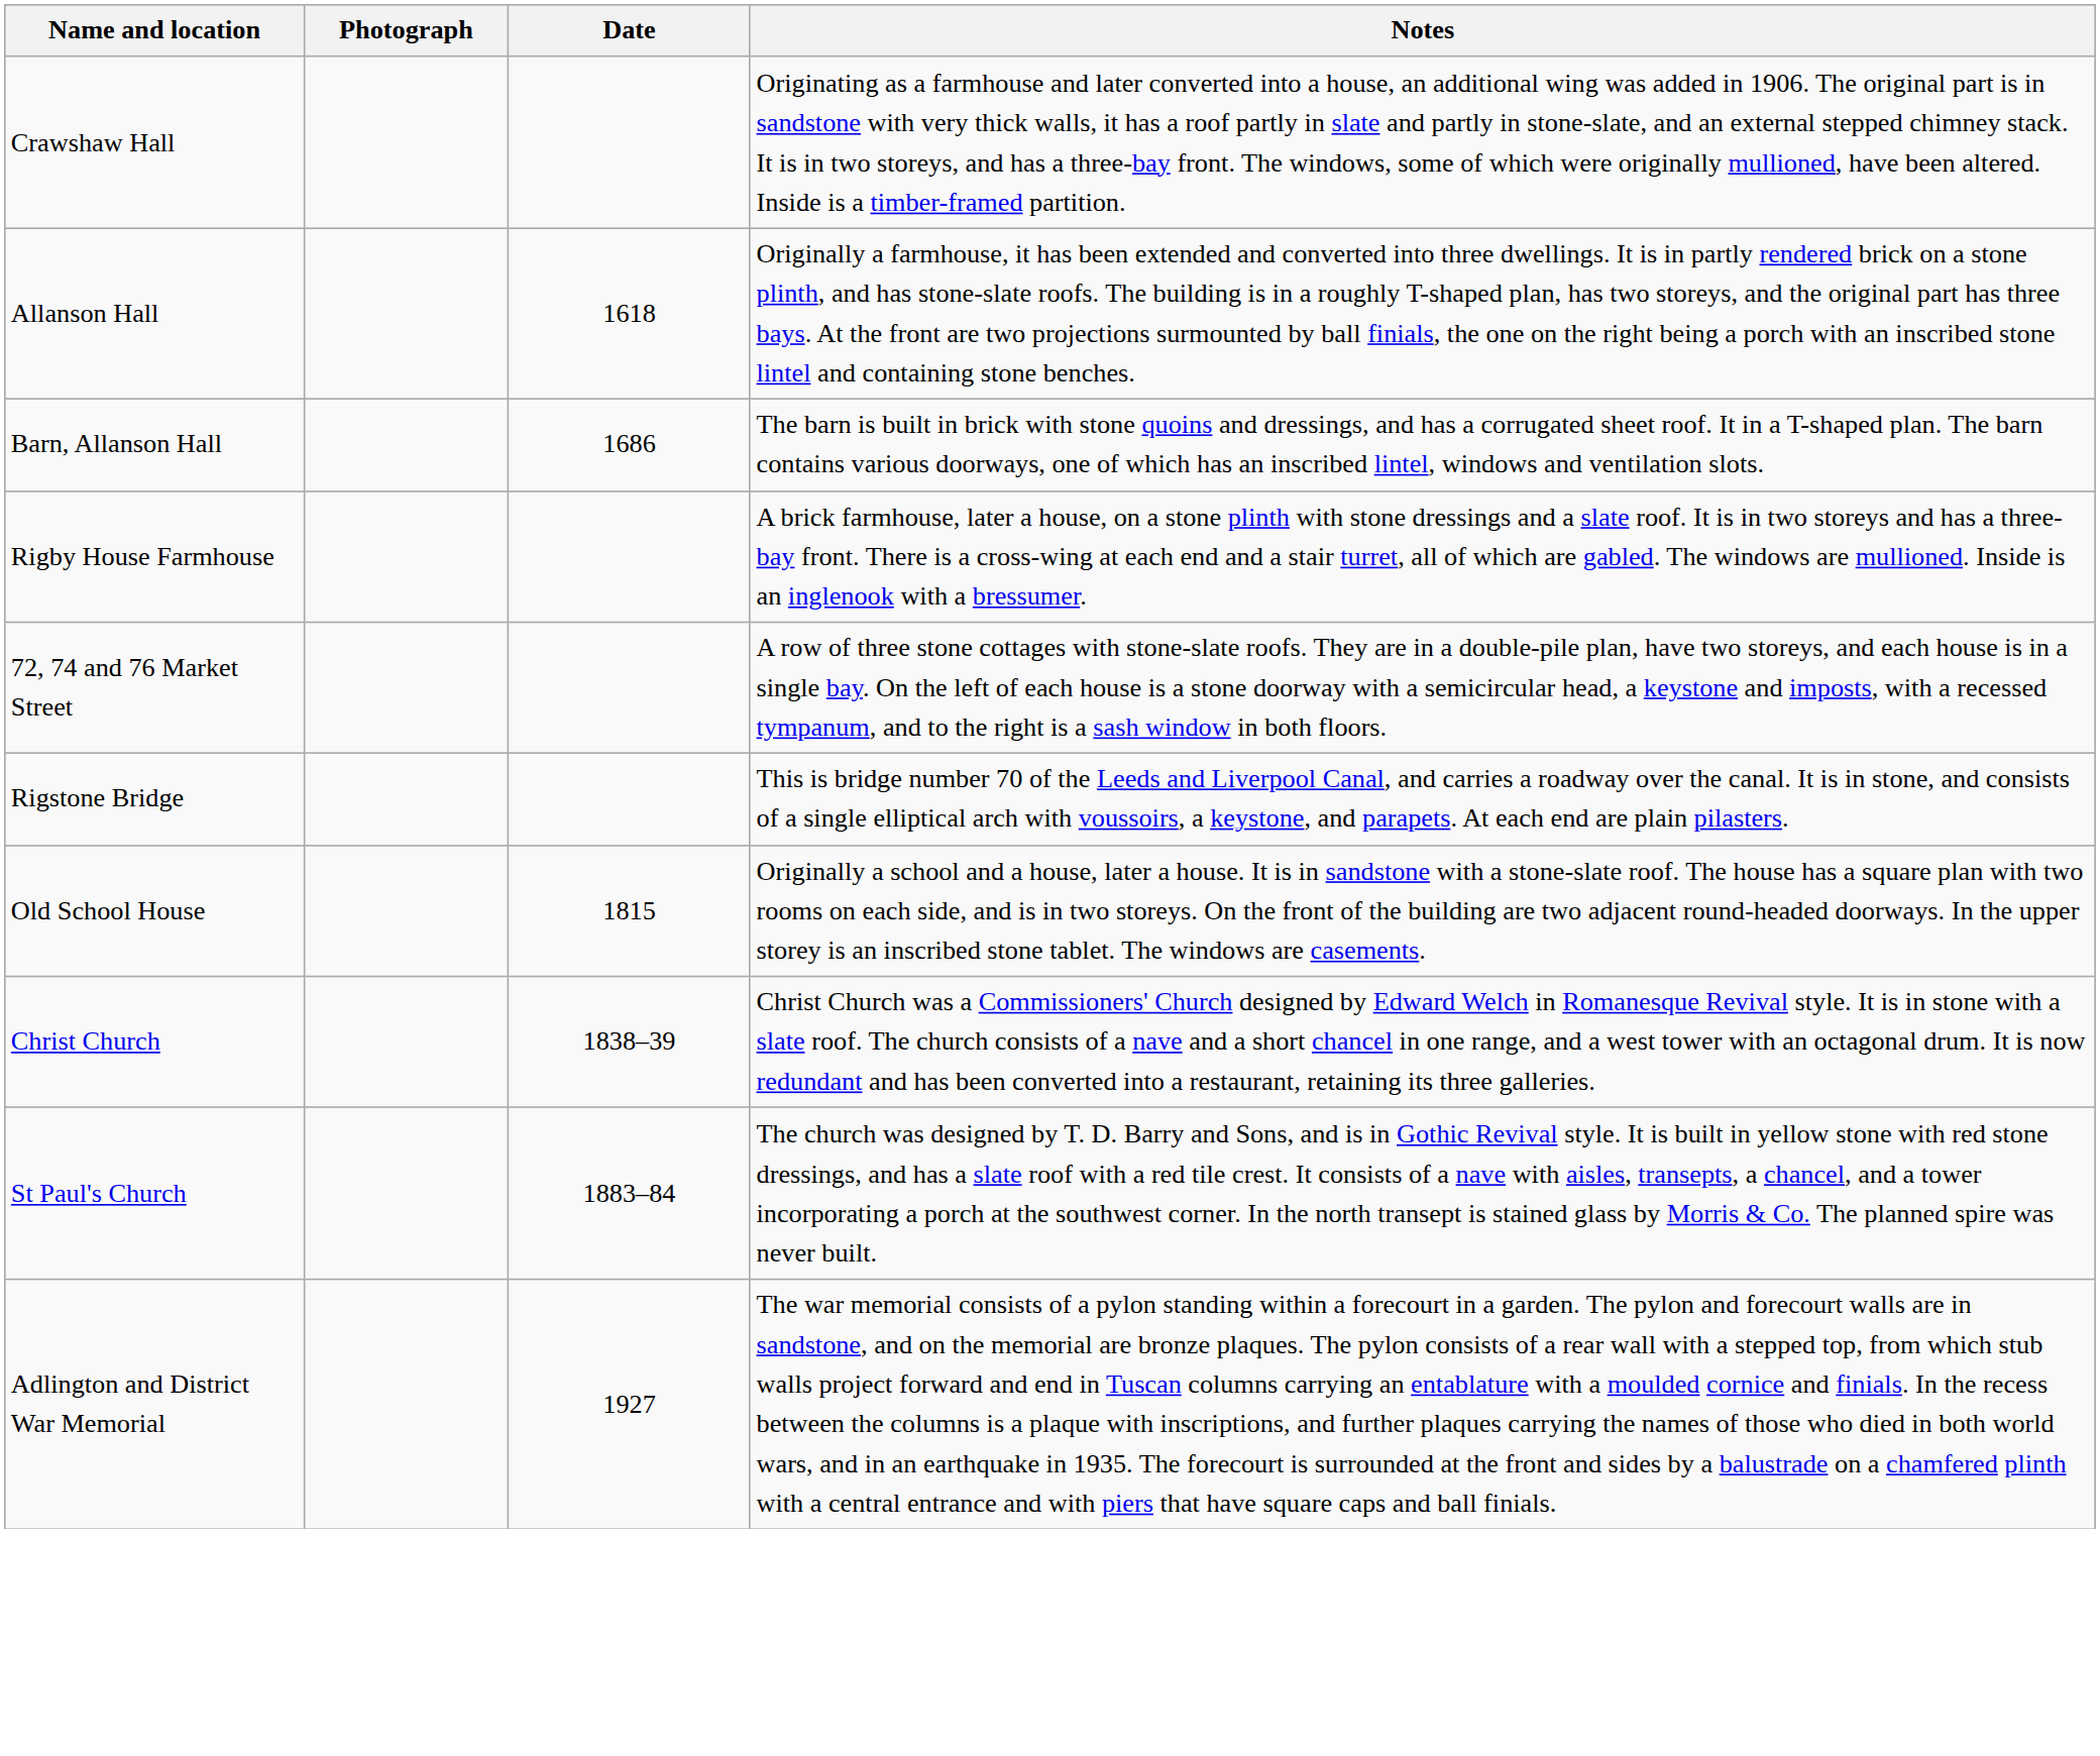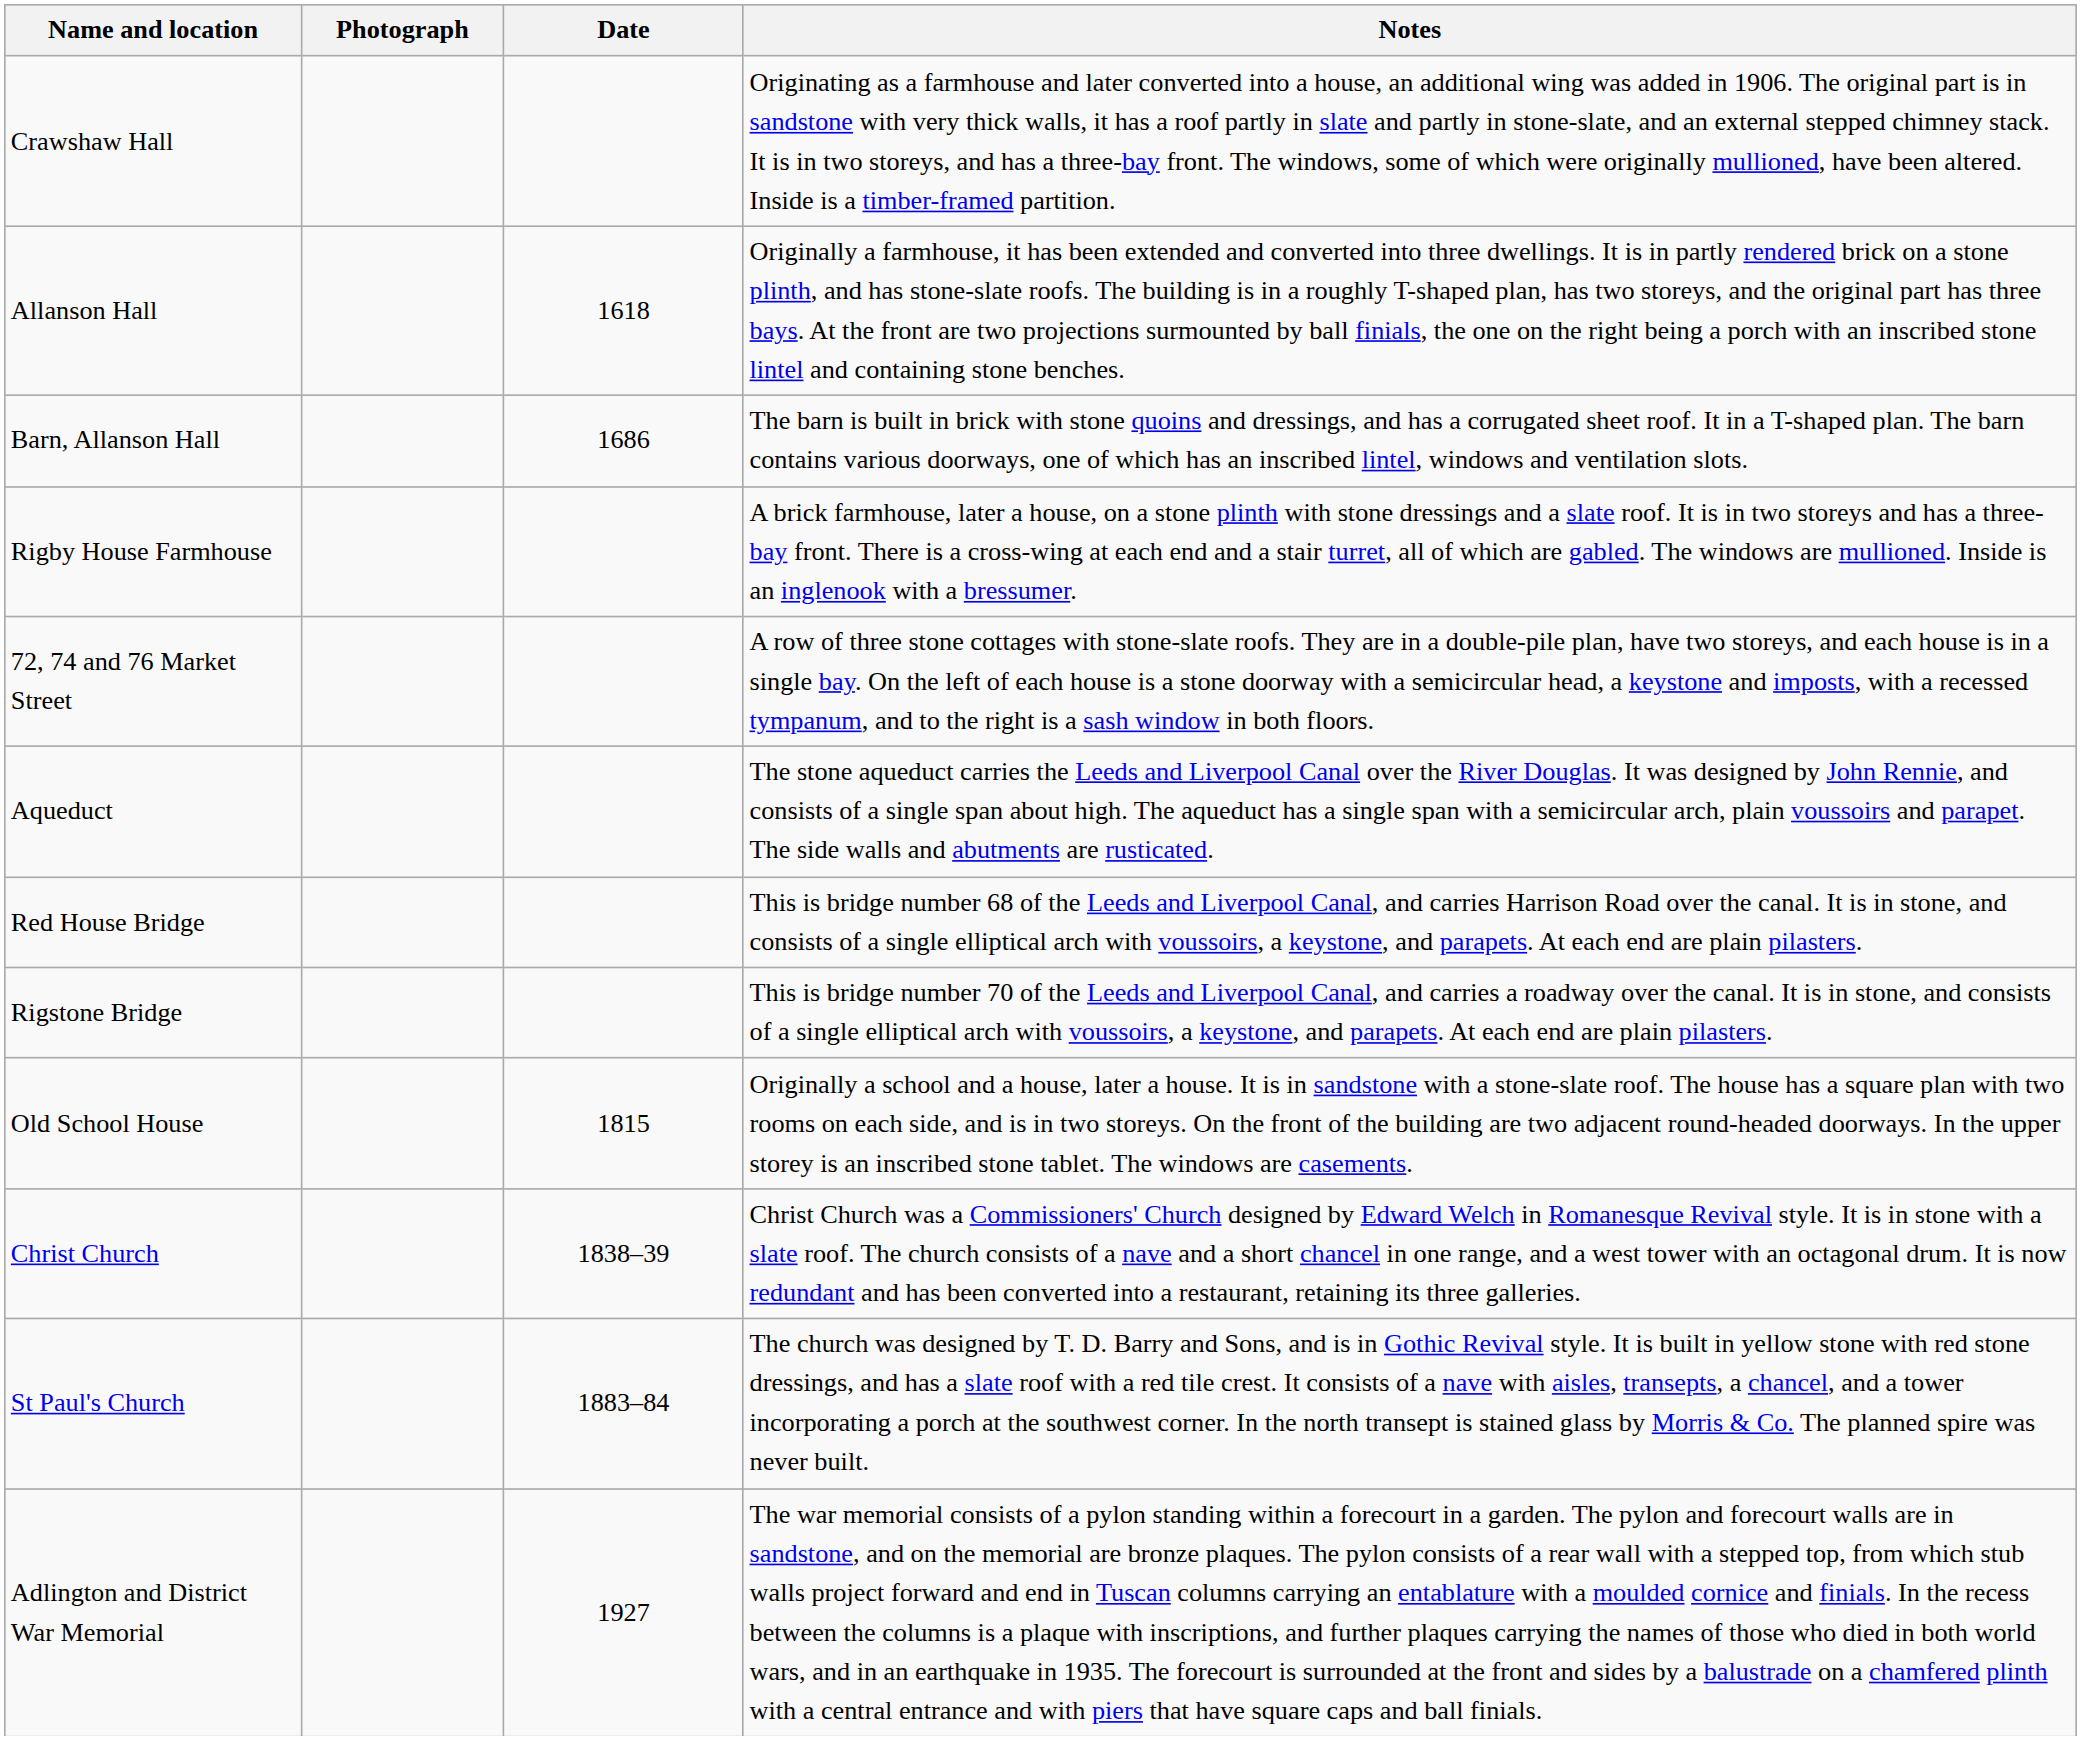+ row: Aqueduct | The stone aqueduct carries the Leeds and Liverpool Canal over the River Douglas. It was designed by John Rennie, and consists of a single span about high. The aqueduct has a single span with a semicircular arch, plain voussoirs and parapet. The side walls and abutments are rusticated.
+ row: Red House Bridge | This is bridge number 68 of the Leeds and Liverpool Canal, and carries Harrison Road over the canal. It is in stone, and consists of a single elliptical arch with voussoirs, a keystone, and parapets. At each end are plain pilasters.
